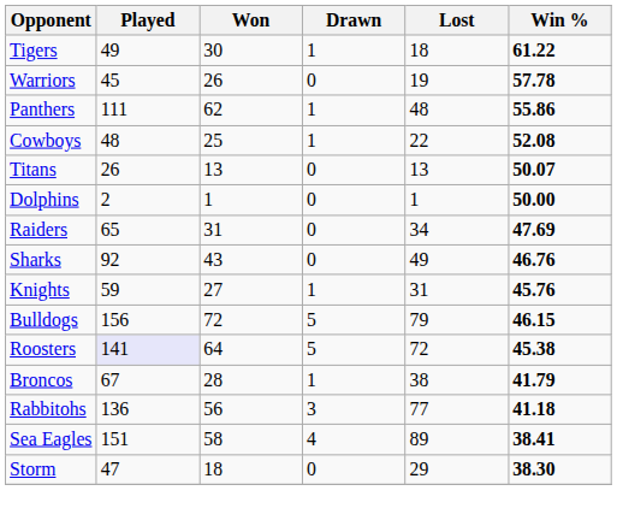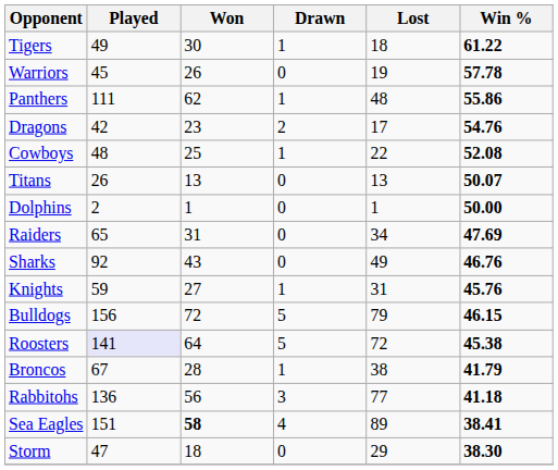+ row: Dragons | 42 | 23 | 2 | 17 | 54.76
Sea Eagles | Won: normal -> bold
